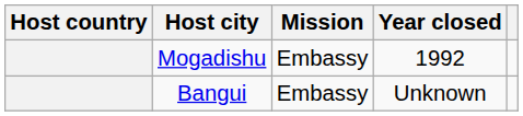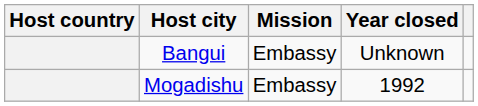rows swapped: Bangui <-> Mogadishu
